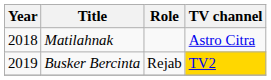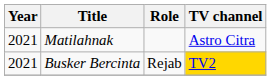Matilahnak | Year: 2018 -> 2021
Busker Bercinta | Year: 2019 -> 2021
